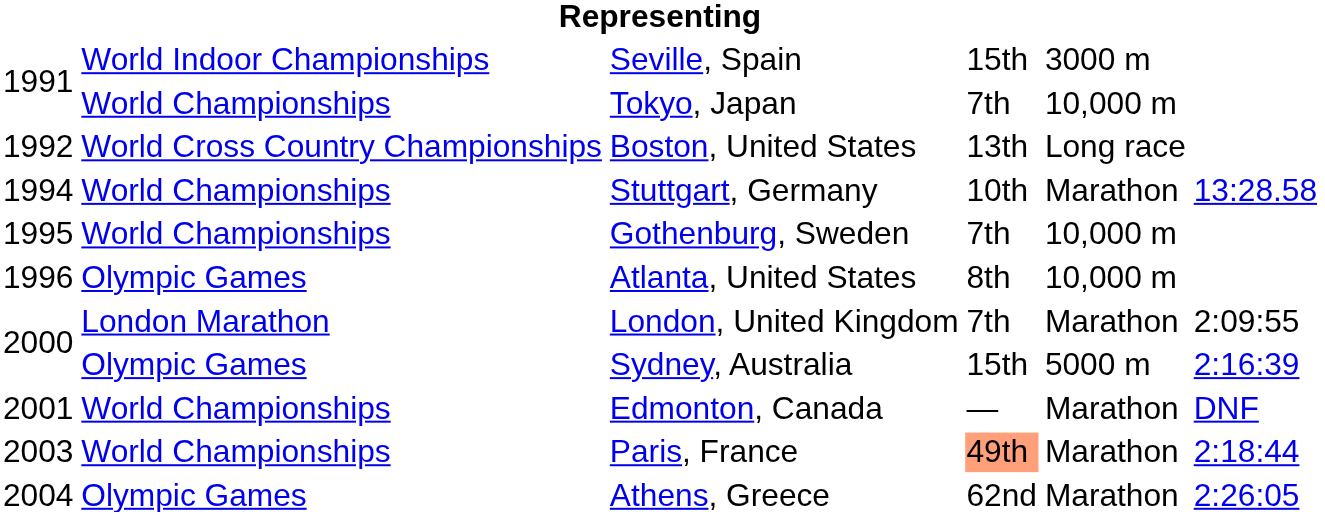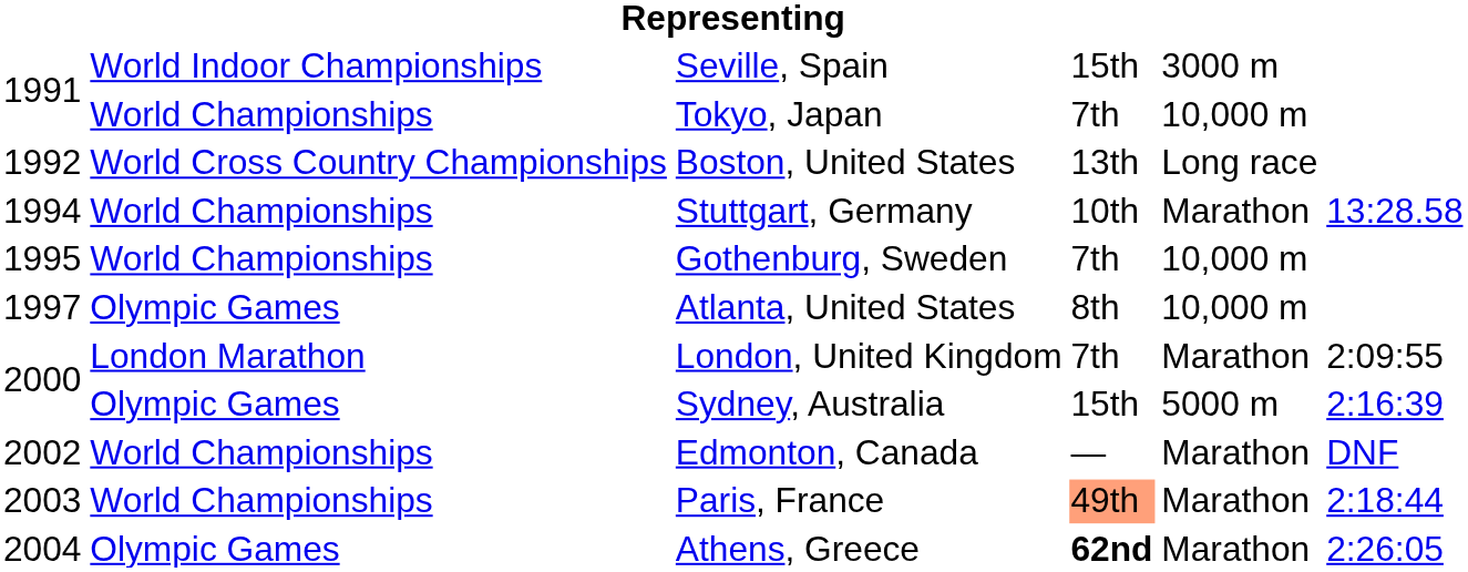Atlanta, United States | column 1: 1996 -> 1997
Edmonton, Canada | column 1: 2001 -> 2002
Athens, Greece | column 4: normal -> bold
